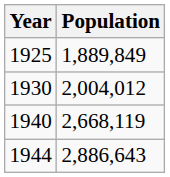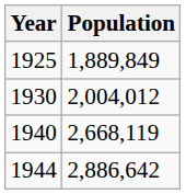1944 | Population: 2,886,643 -> 2,886,642
